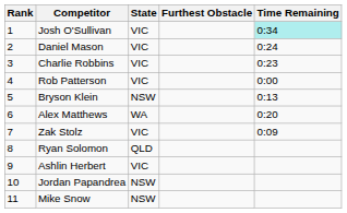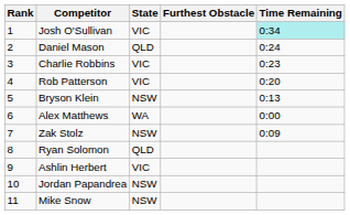Daniel Mason | State: VIC -> QLD
Rob Patterson | Time Remaining: 0:00 -> 0:20
Alex Matthews | Time Remaining: 0:20 -> 0:00
Zak Stolz | State: VIC -> NSW
